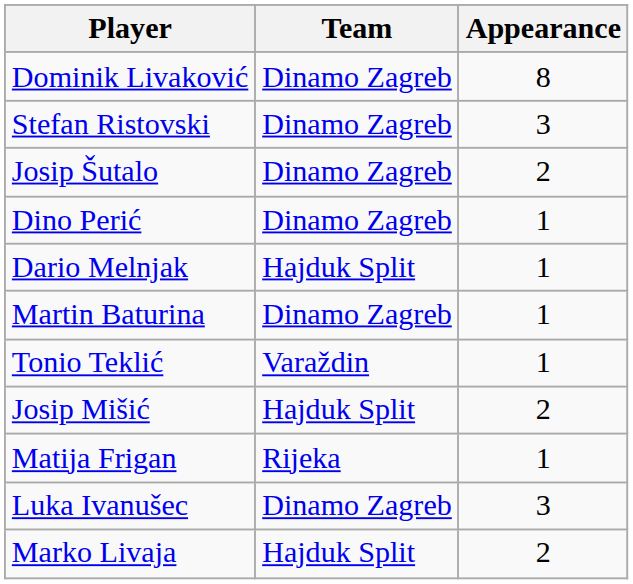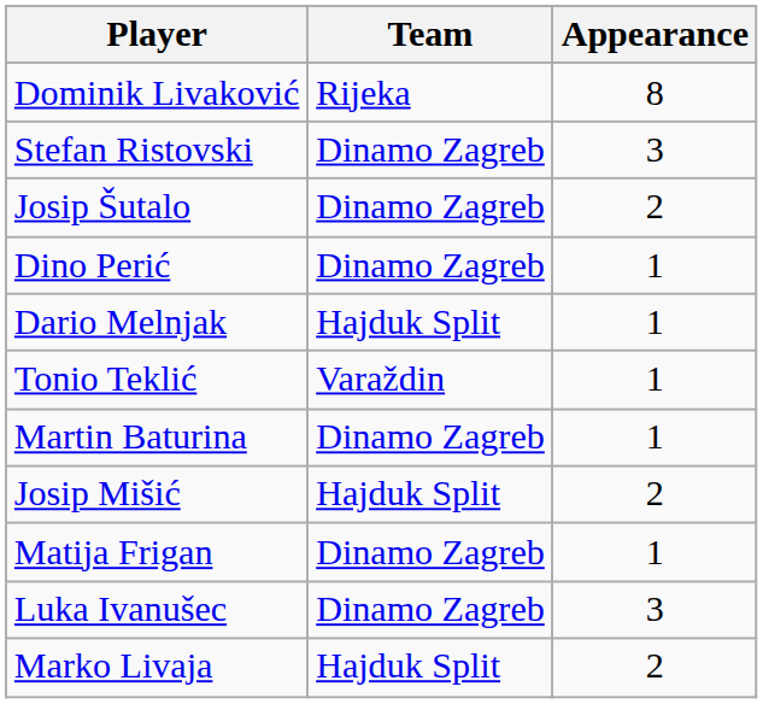Dominik Livaković | Team: Dinamo Zagreb -> Rijeka
rows swapped: Tonio Teklić <-> Martin Baturina
Matija Frigan | Team: Rijeka -> Dinamo Zagreb
